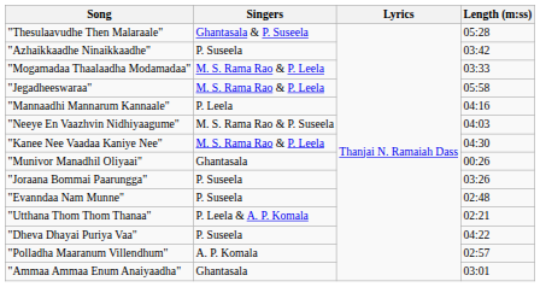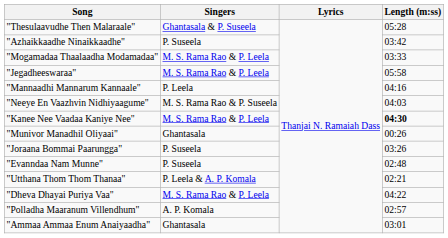"Kanee Nee Vaadaa Kaniye Nee" | Length (m:ss): normal -> bold
"Dheva Dhayai Puriya Vaa" | Singers: P. Suseela -> M. S. Rama Rao & P. Leela
